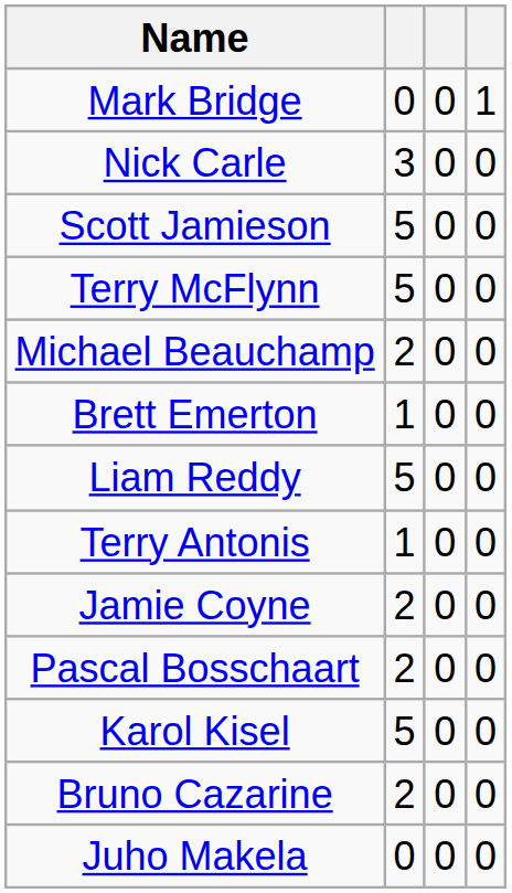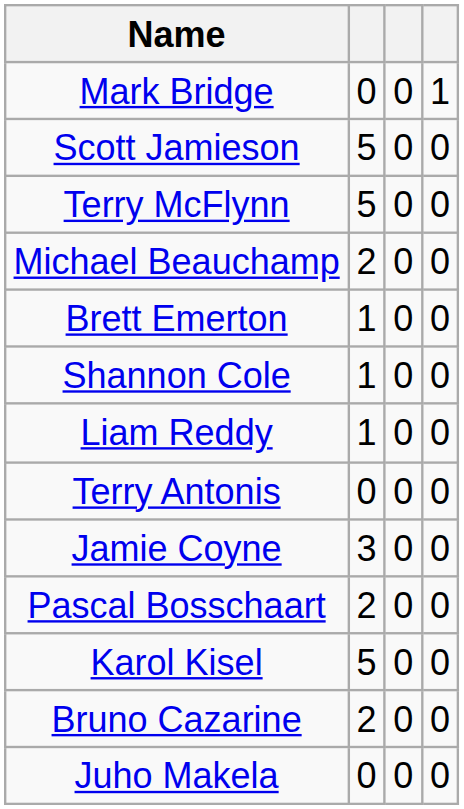- row: Nick Carle | 3 | 0 | 0
+ row: Shannon Cole | 1 | 0 | 0
Liam Reddy | column 2: 5 -> 1
Terry Antonis | column 2: 1 -> 0
Jamie Coyne | column 2: 2 -> 3
